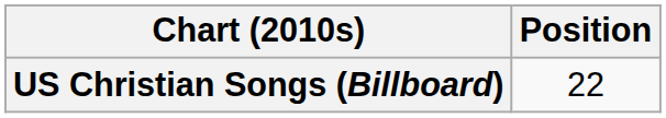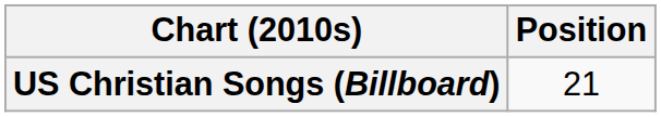US Christian Songs (Billboard) | Position: 22 -> 21
